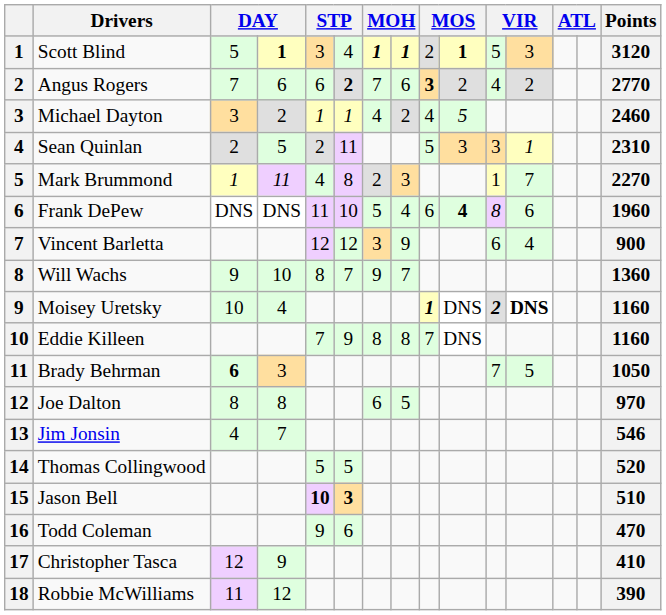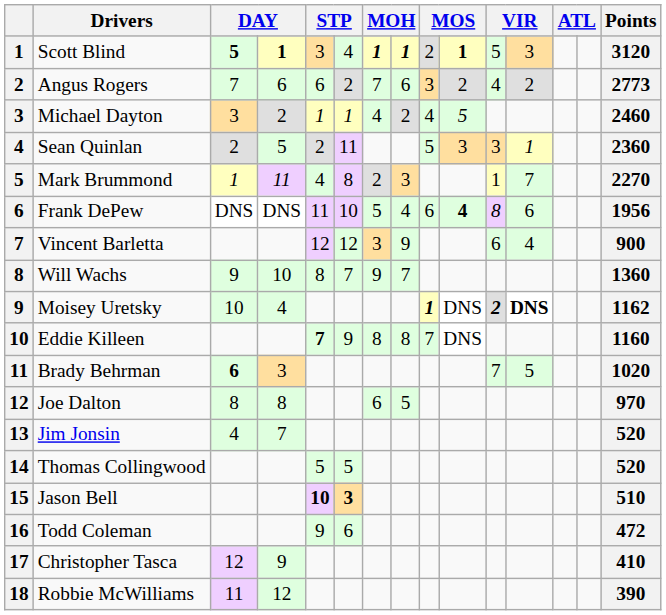Scott Blind | column 3: normal -> bold
Angus Rogers | column 6: bold -> normal
Angus Rogers | column 9: bold -> normal
Angus Rogers | Points: 2770 -> 2773
Sean Quinlan | Points: 2310 -> 2360
Frank DePew | Points: 1960 -> 1956
Moisey Uretsky | Points: 1160 -> 1162
Eddie Killeen | column 5: normal -> bold
Brady Behrman | Points: 1050 -> 1020
Jim Jonsin | Points: 546 -> 520
Todd Coleman | Points: 470 -> 472
